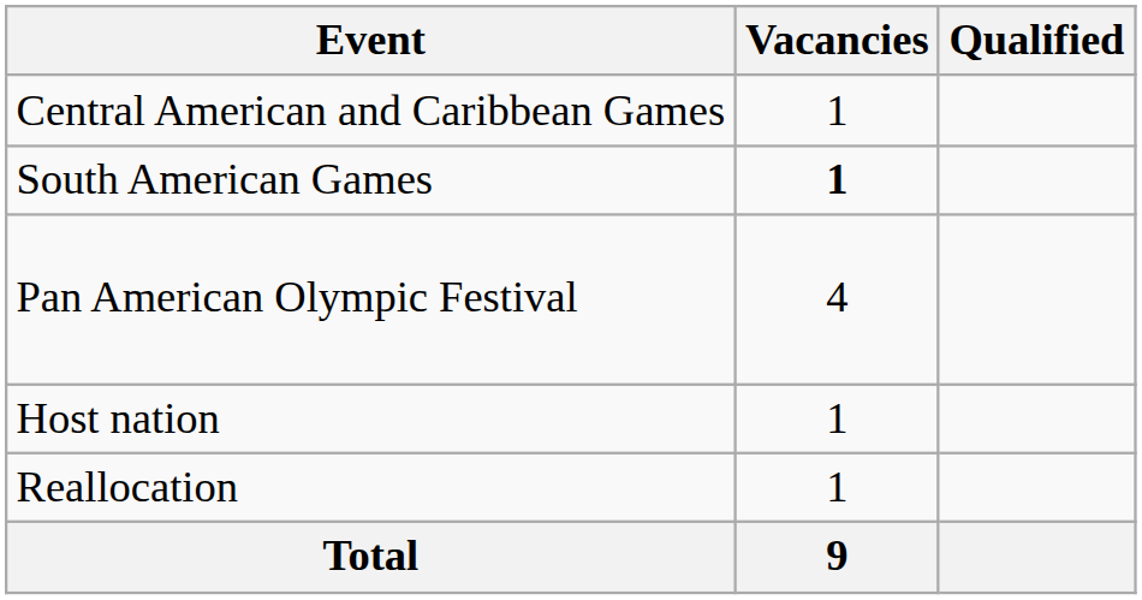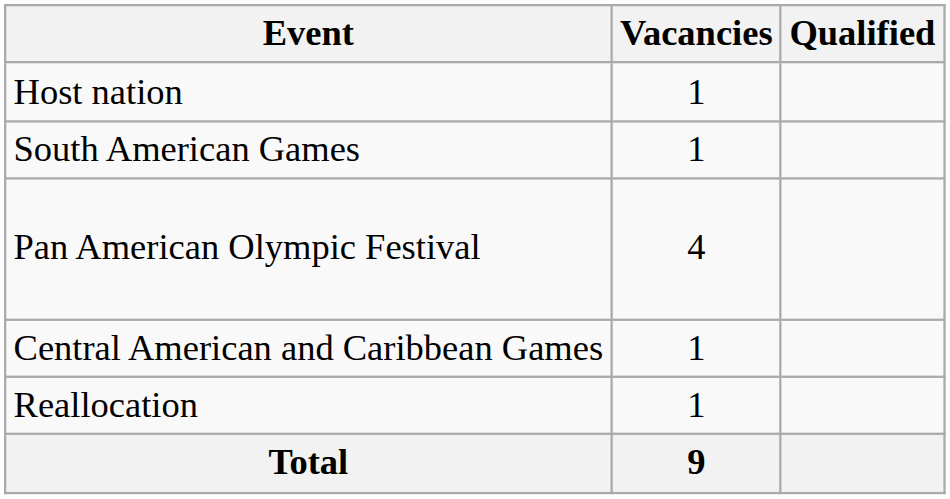rows swapped: Host nation <-> Central American and Caribbean Games
South American Games | Vacancies: bold -> normal
